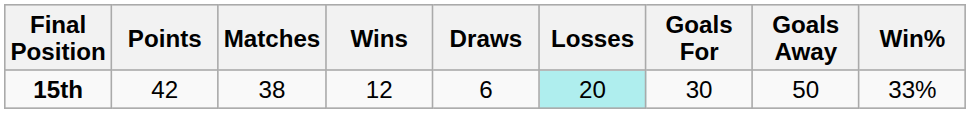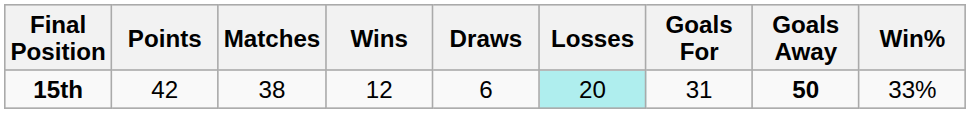15th | Goals For: 30 -> 31
15th | Goals Away: normal -> bold
